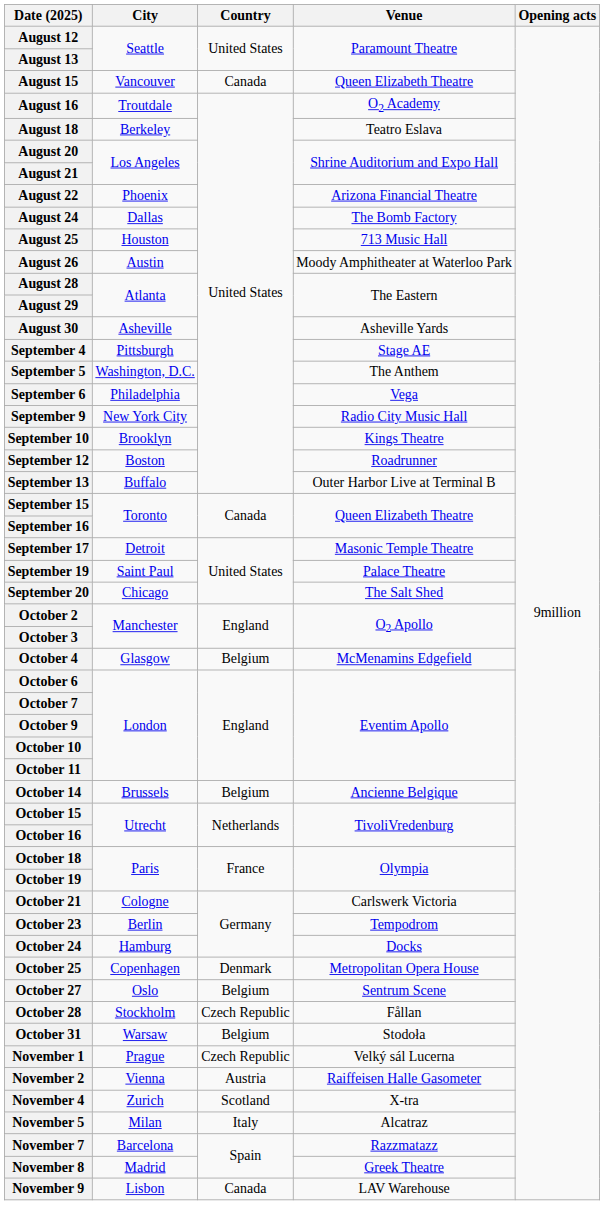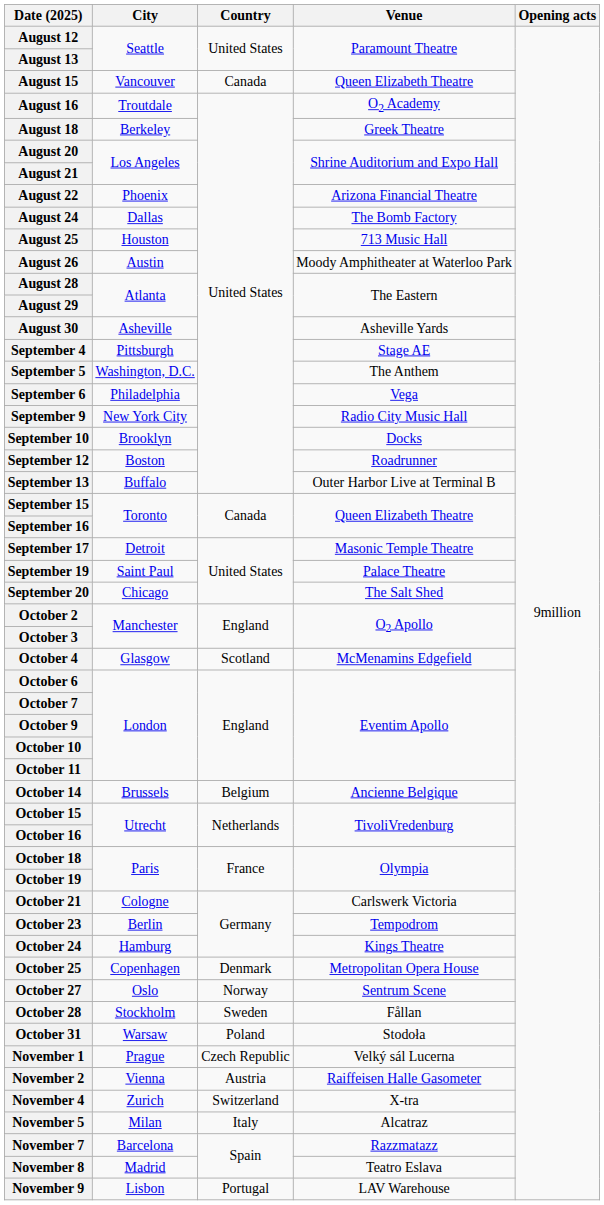August 18 | Venue: Teatro Eslava -> Greek Theatre
September 10 | Venue: Kings Theatre -> Docks
October 4 | Country: Belgium -> Scotland
October 24 | Venue: Docks -> Kings Theatre
October 27 | Country: Belgium -> Norway
October 28 | Country: Czech Republic -> Sweden
October 31 | Country: Belgium -> Poland
November 4 | Country: Scotland -> Switzerland
November 8 | Venue: Greek Theatre -> Teatro Eslava
November 9 | Country: Canada -> Portugal
